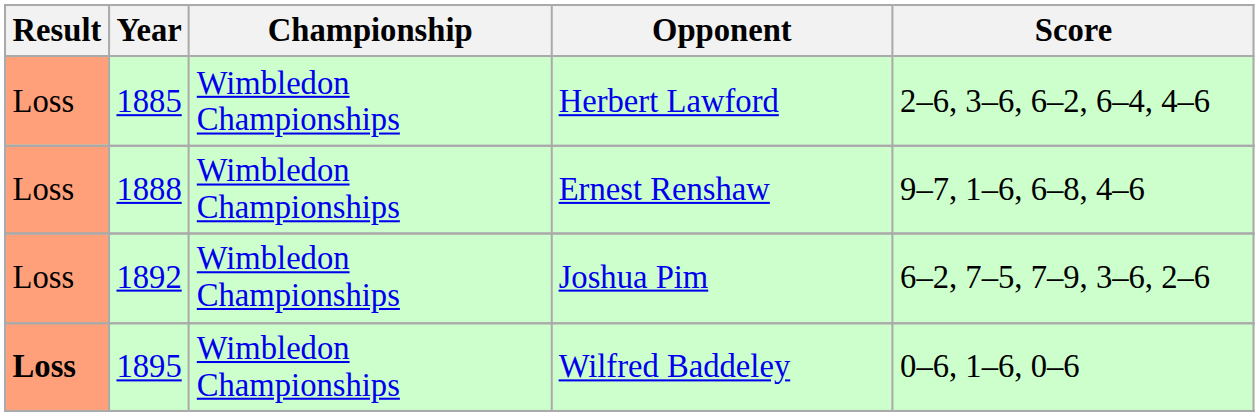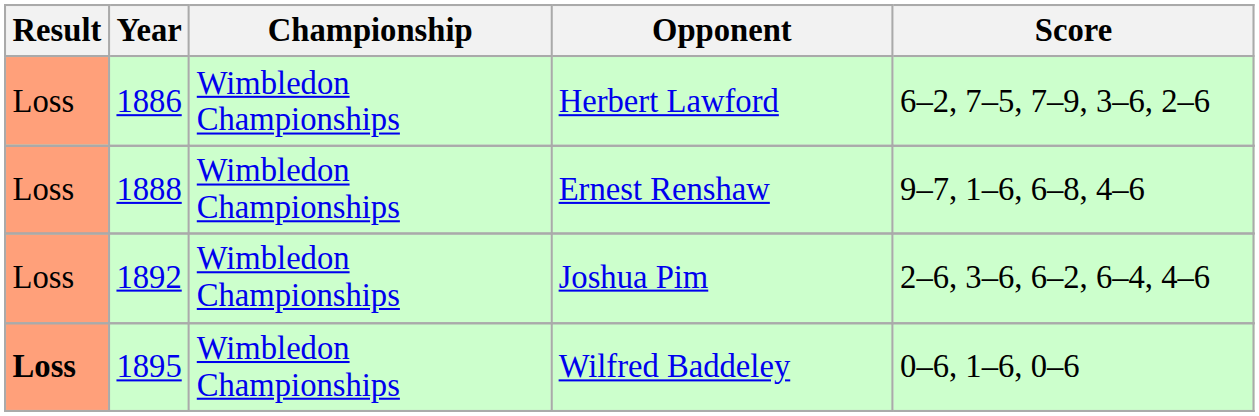Herbert Lawford | Year: 1885 -> 1886
Herbert Lawford | Score: 2–6, 3–6, 6–2, 6–4, 4–6 -> 6–2, 7–5, 7–9, 3–6, 2–6
Joshua Pim | Score: 6–2, 7–5, 7–9, 3–6, 2–6 -> 2–6, 3–6, 6–2, 6–4, 4–6
